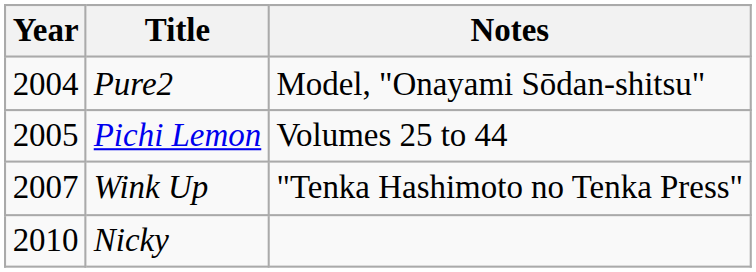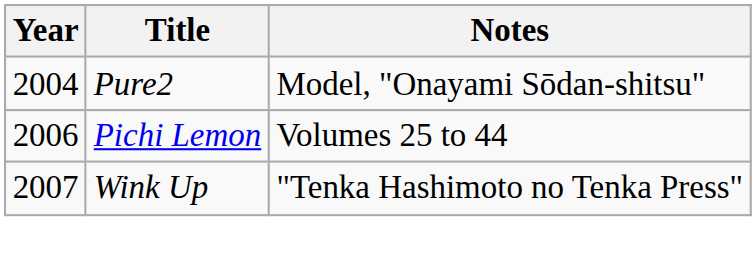Pichi Lemon | Year: 2005 -> 2006
- row: 2010 | Nicky
